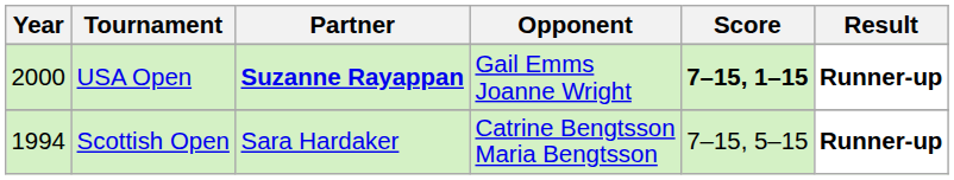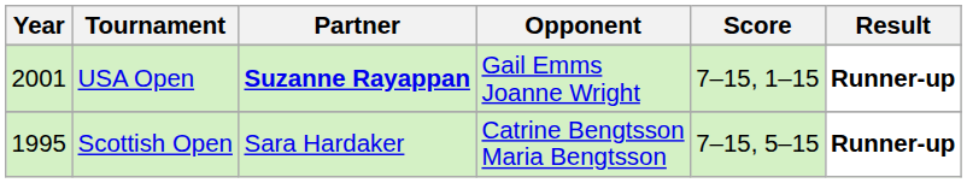USA Open | Year: 2000 -> 2001
USA Open | Score: bold -> normal
Scottish Open | Year: 1994 -> 1995
